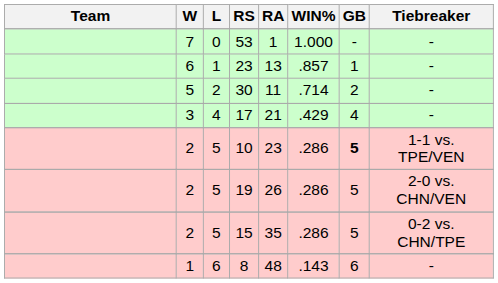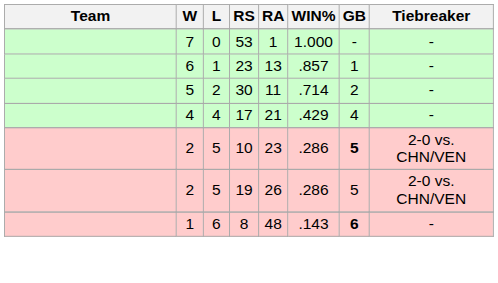17 | W: 3 -> 4
10 | Tiebreaker: 1-1 vs. TPE/VEN -> 2-0 vs. CHN/VEN
- row: 2 | 5 | 15 | 35 | .286 | 5 | 0-2 vs. CHN/TPE
8 | GB: normal -> bold
